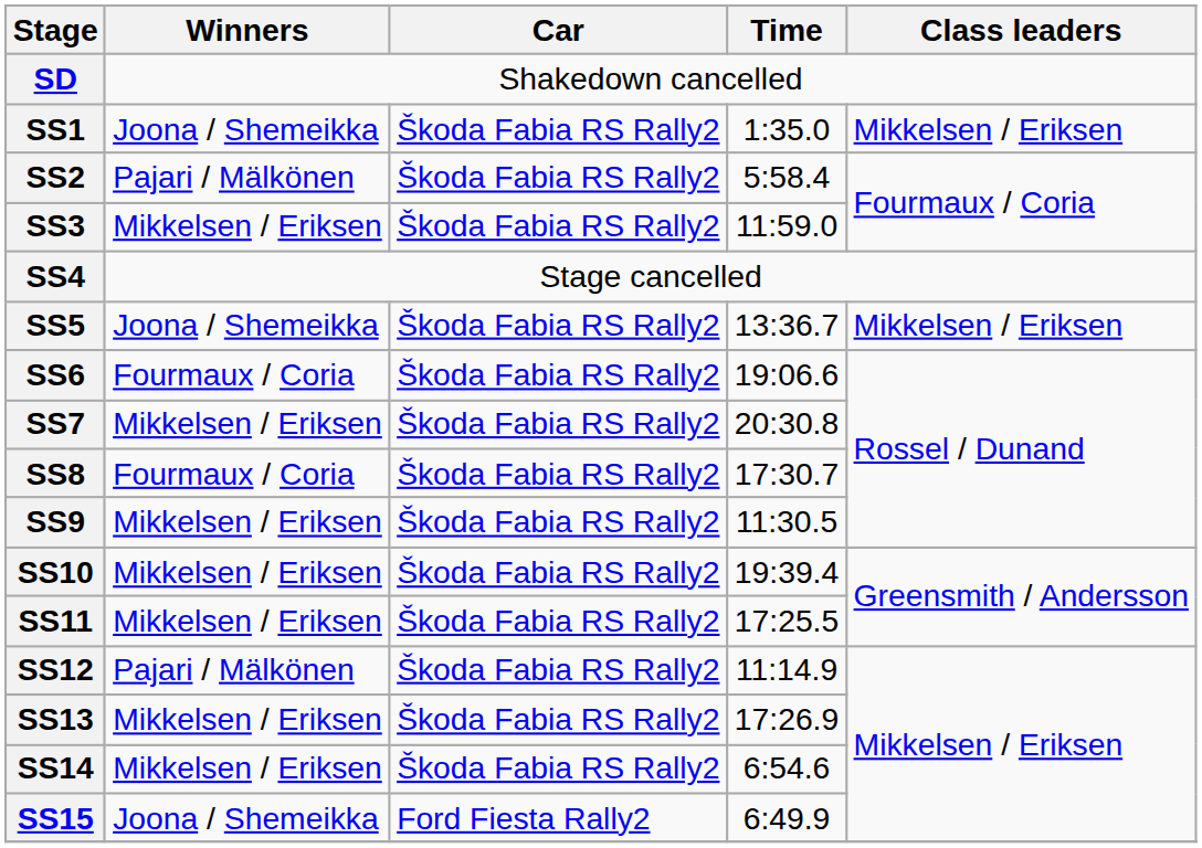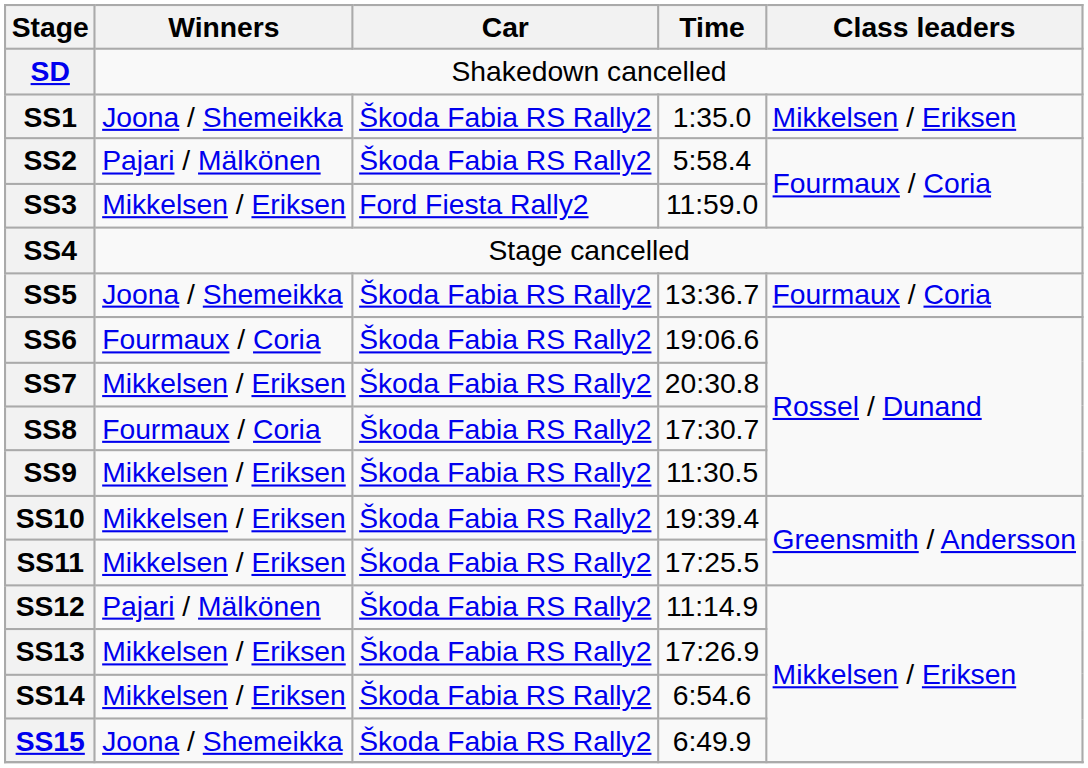SS3 | Car: Škoda Fabia RS Rally2 -> Ford Fiesta Rally2
SS5 | Class leaders: Mikkelsen / Eriksen -> Fourmaux / Coria
SS15 | Car: Ford Fiesta Rally2 -> Škoda Fabia RS Rally2
